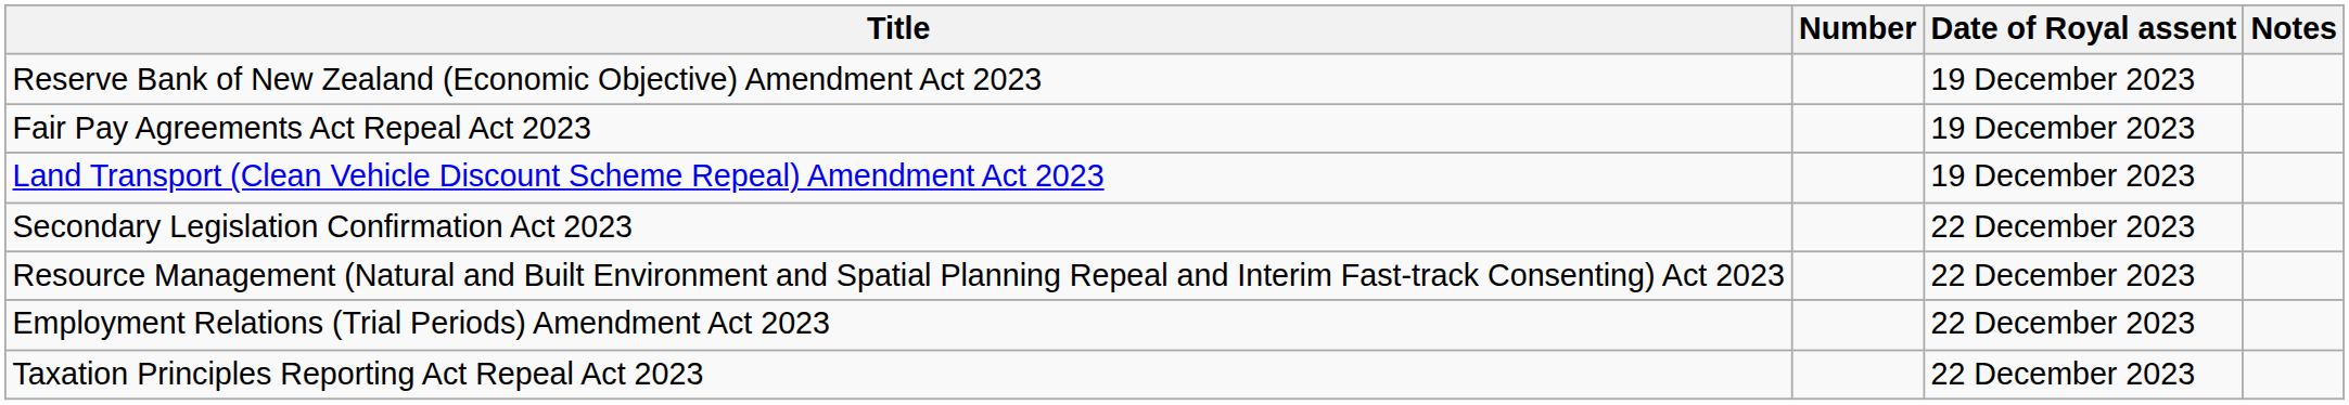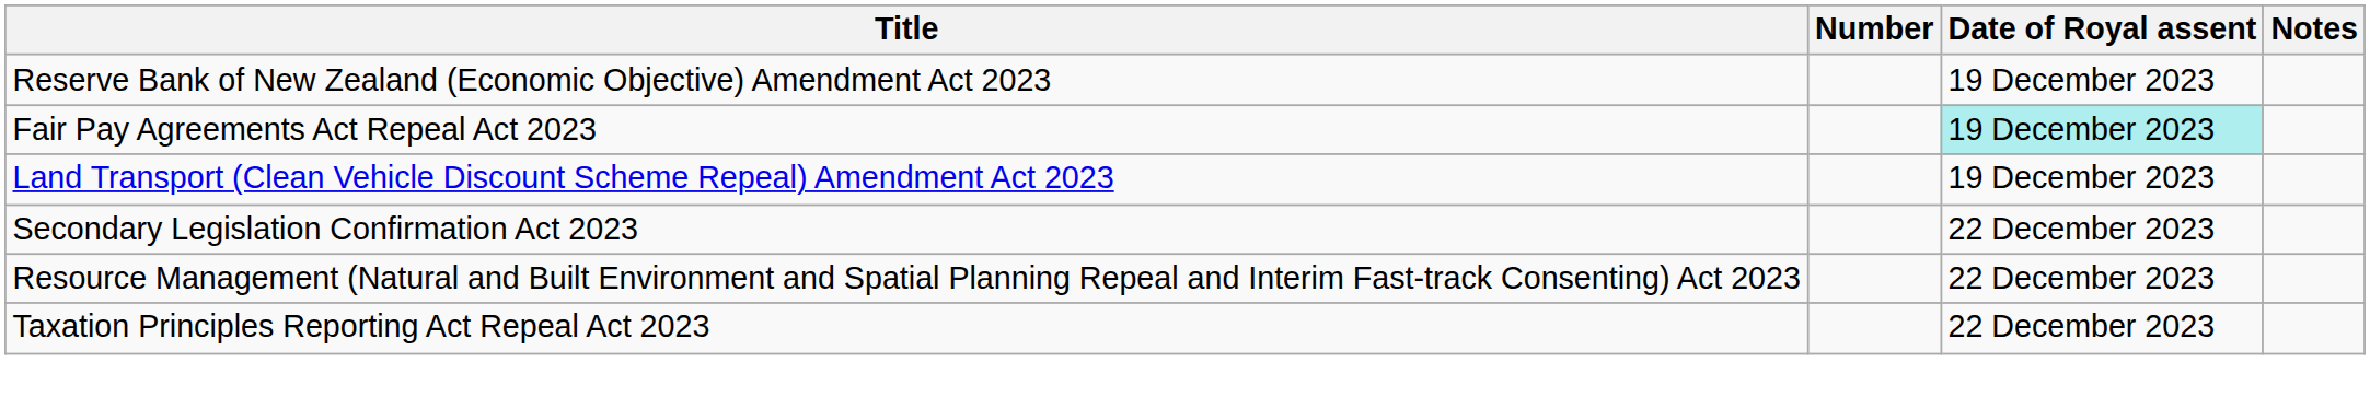Fair Pay Agreements Act Repeal Act 2023 | Date of Royal assent: no background -> paleturquoise background
- row: Employment Relations (Trial Periods) Amendment Act 2023 | 22 December 2023
